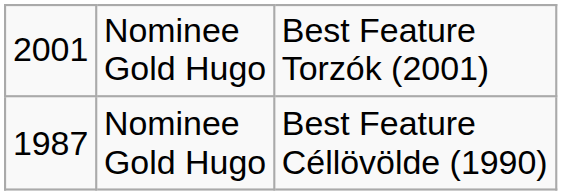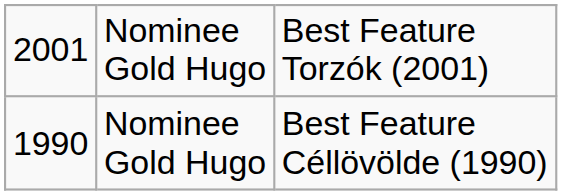Nominee Gold Hugo / Best Feature Céllövölde (1990) | column 1: 1987 -> 1990
